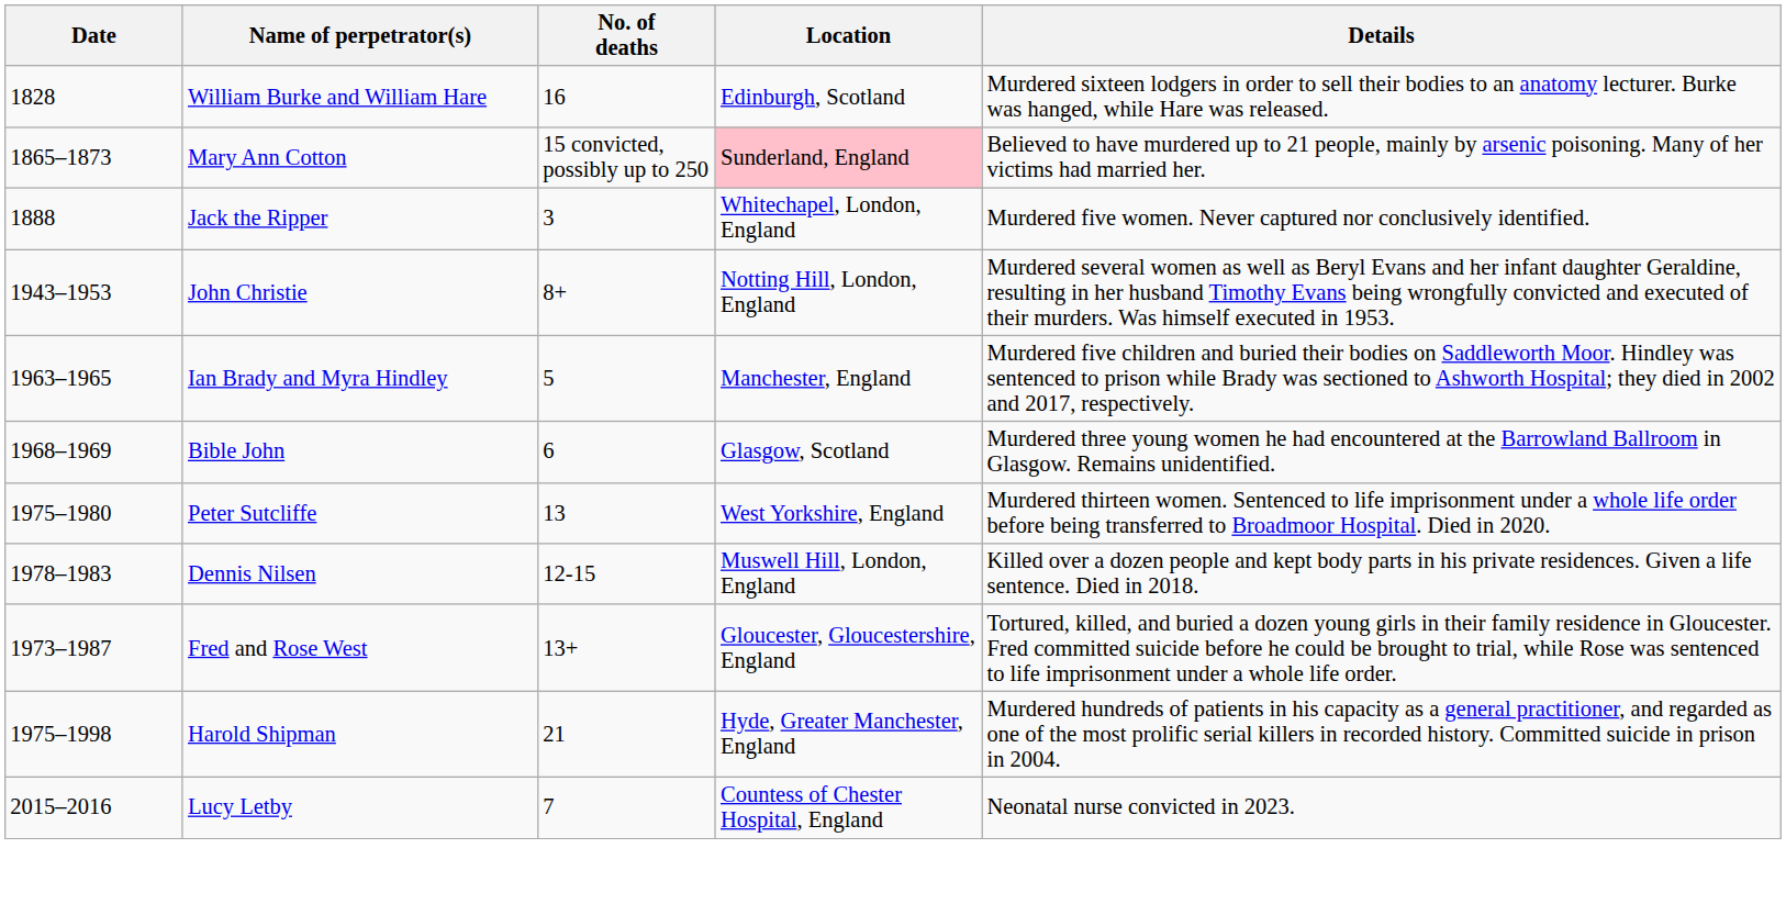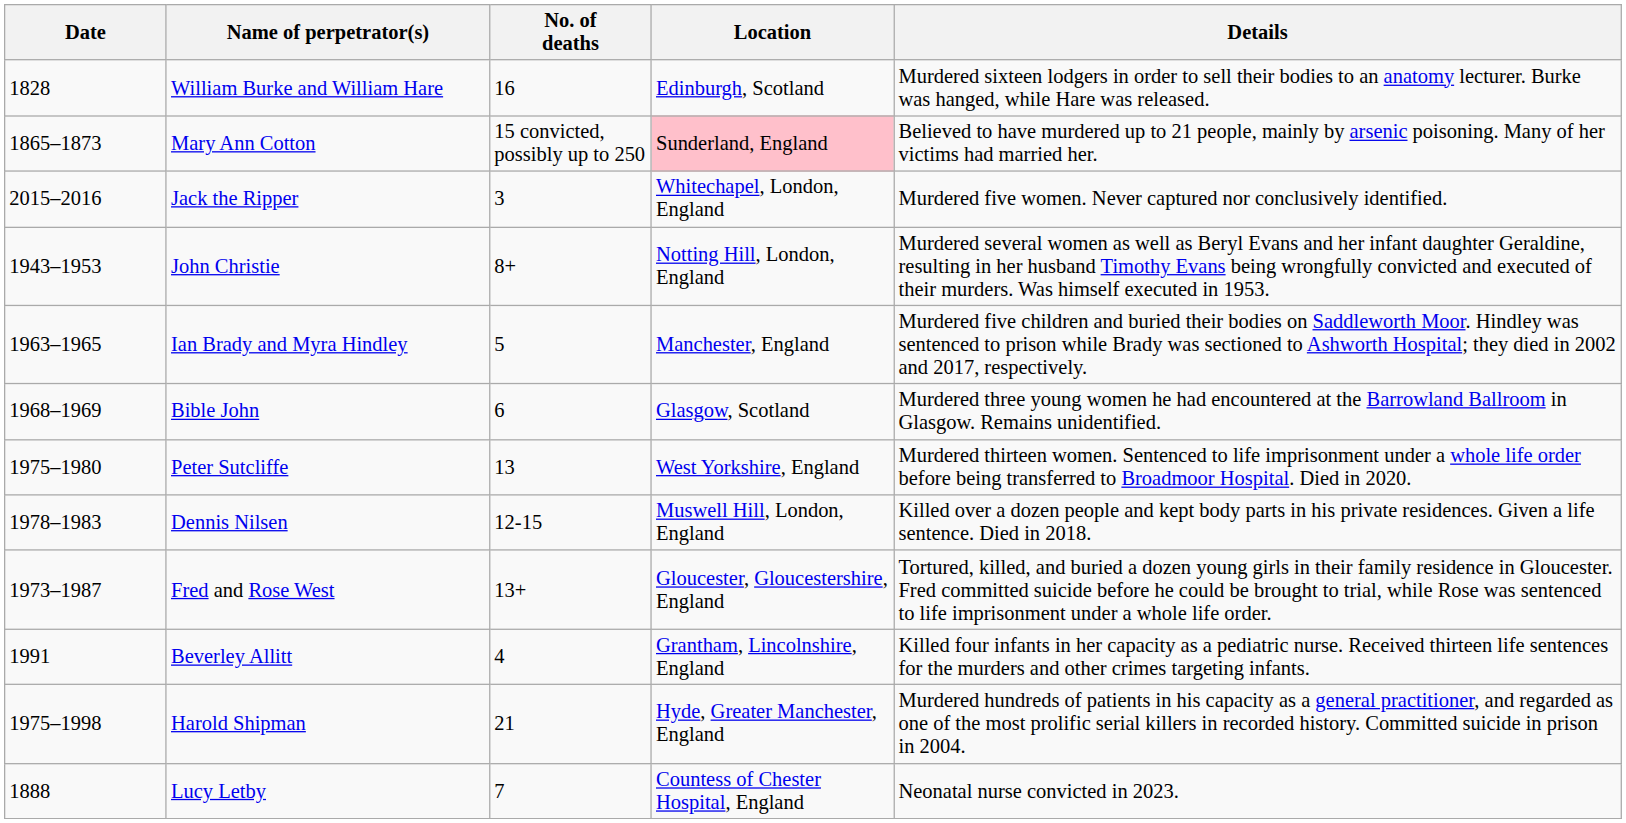Jack the Ripper | Date: 1888 -> 2015–2016
+ row: 1991 | Beverley Allitt | 4 | Grantham, Lincolnshire, England | Killed four infants in her capacity as a pediatric nurse. Received thirteen life sentences for the murders and other crimes targeting infants.
Lucy Letby | Date: 2015–2016 -> 1888
